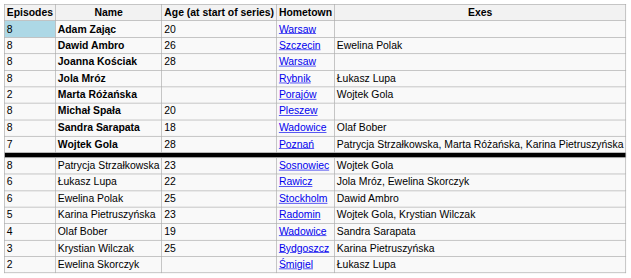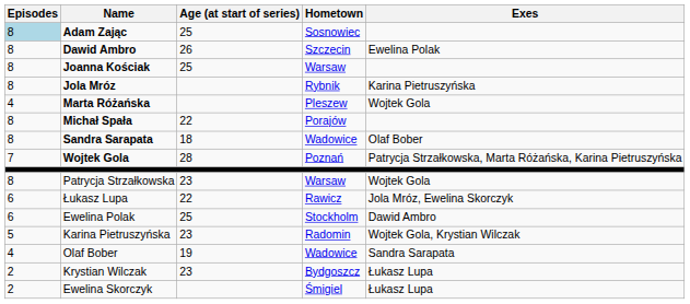Adam Zając | Age (at start of series): 20 -> 25
Adam Zając | Hometown: Warsaw -> Sosnowiec
Joanna Kościak | Age (at start of series): 28 -> 25
Jola Mróz | Exes: Łukasz Lupa -> Karina Pietruszyńska
Marta Różańska | Episodes: 2 -> 4
Marta Różańska | Hometown: Porajów -> Pleszew
Michał Spała | Age (at start of series): 20 -> 22
Michał Spała | Hometown: Pleszew -> Porajów
Patrycja Strzałkowska | Hometown: Sosnowiec -> Warsaw
Krystian Wilczak | Episodes: 3 -> 2
Krystian Wilczak | Age (at start of series): 25 -> 23
Krystian Wilczak | Exes: Karina Pietruszyńska -> Łukasz Lupa
